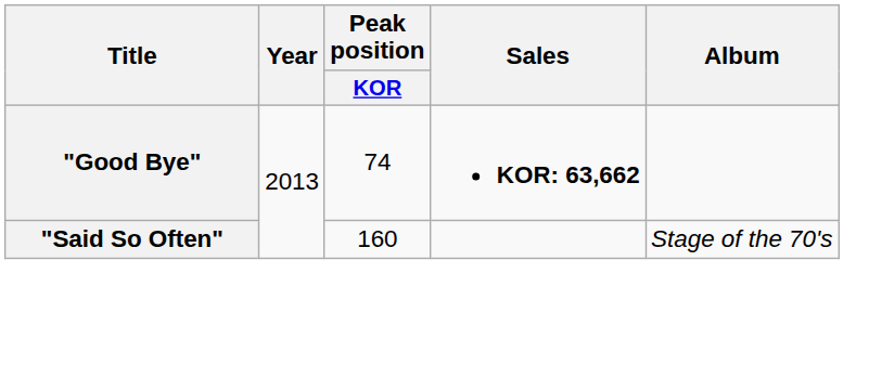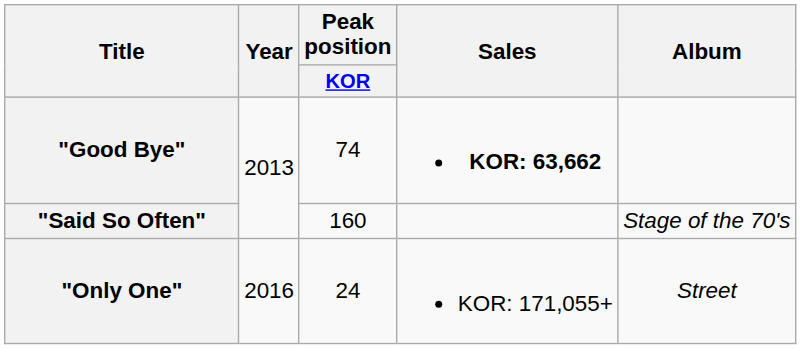+ row: "Only One" | 2016 | 24 | KOR: 171,055+ | Street
